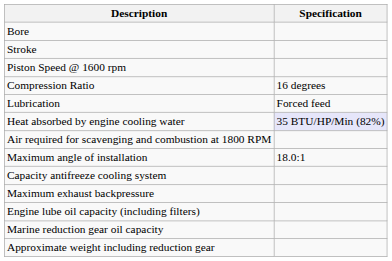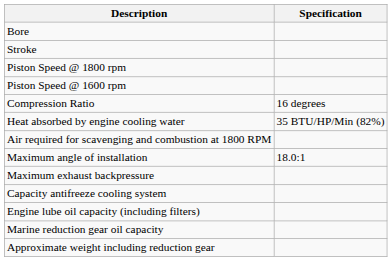+ row: Piston Speed @ 1800 rpm
- row: Lubrication | Forced feed
Heat absorbed by engine cooling water | Specification: lavender background -> no background
rows swapped: Maximum exhaust backpressure <-> Capacity antifreeze cooling system
